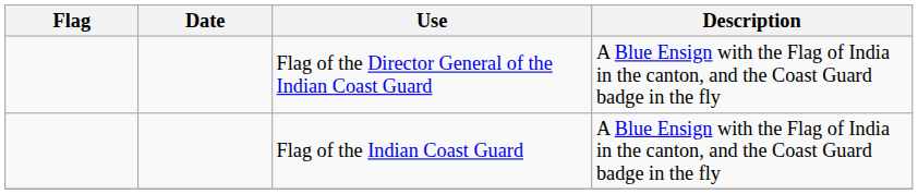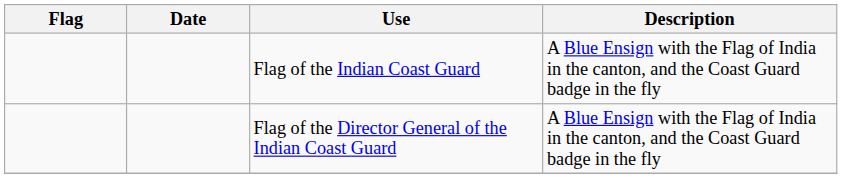rows swapped: Flag of the Indian Coast Guard <-> Flag of the Director General of the Indian Coast Guard
